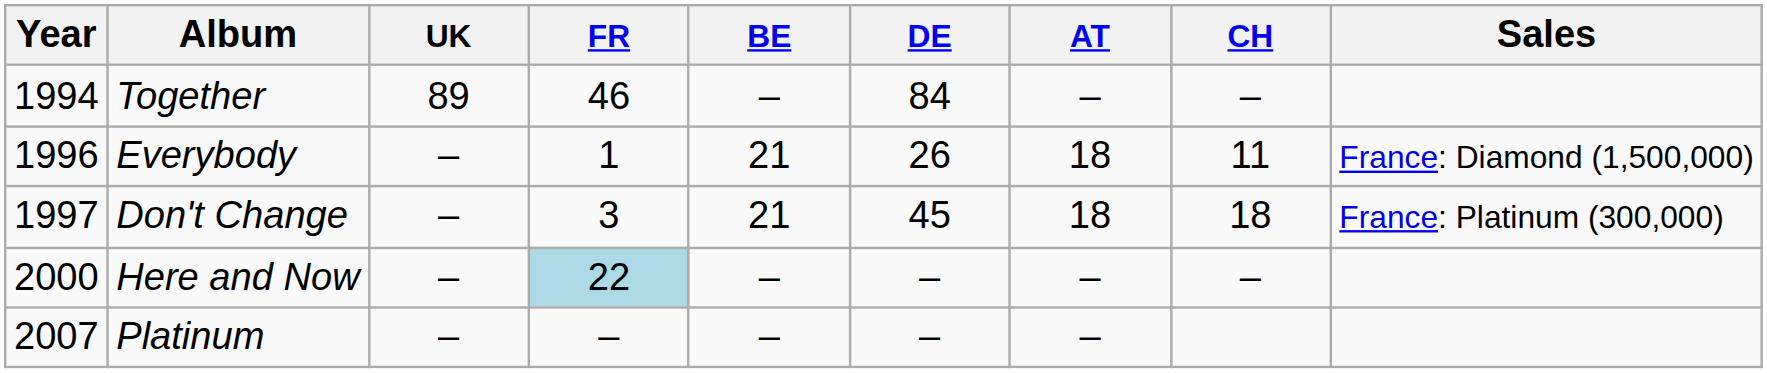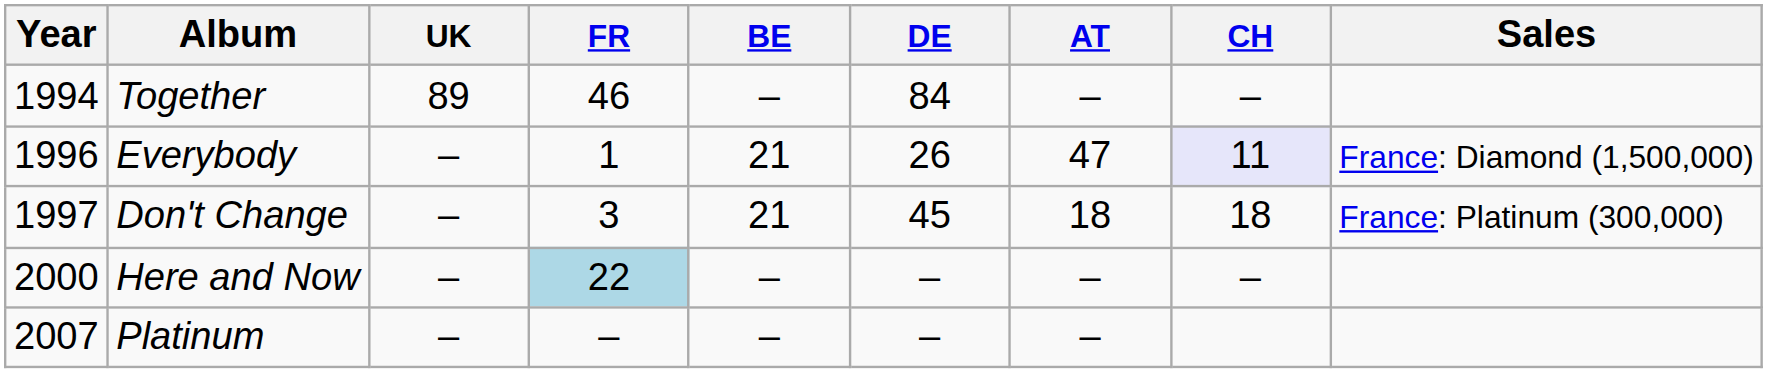Everybody | AT: 18 -> 47
Everybody | CH: no background -> lavender background
